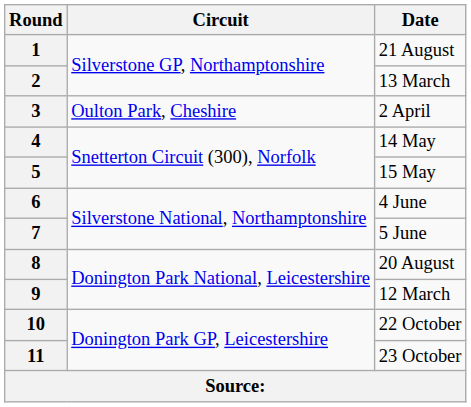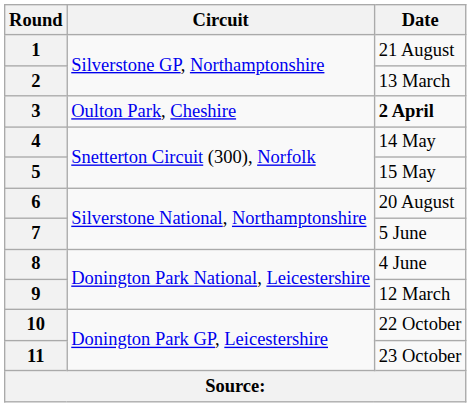3 | Date: normal -> bold
6 | Date: 4 June -> 20 August
8 | Date: 20 August -> 4 June
